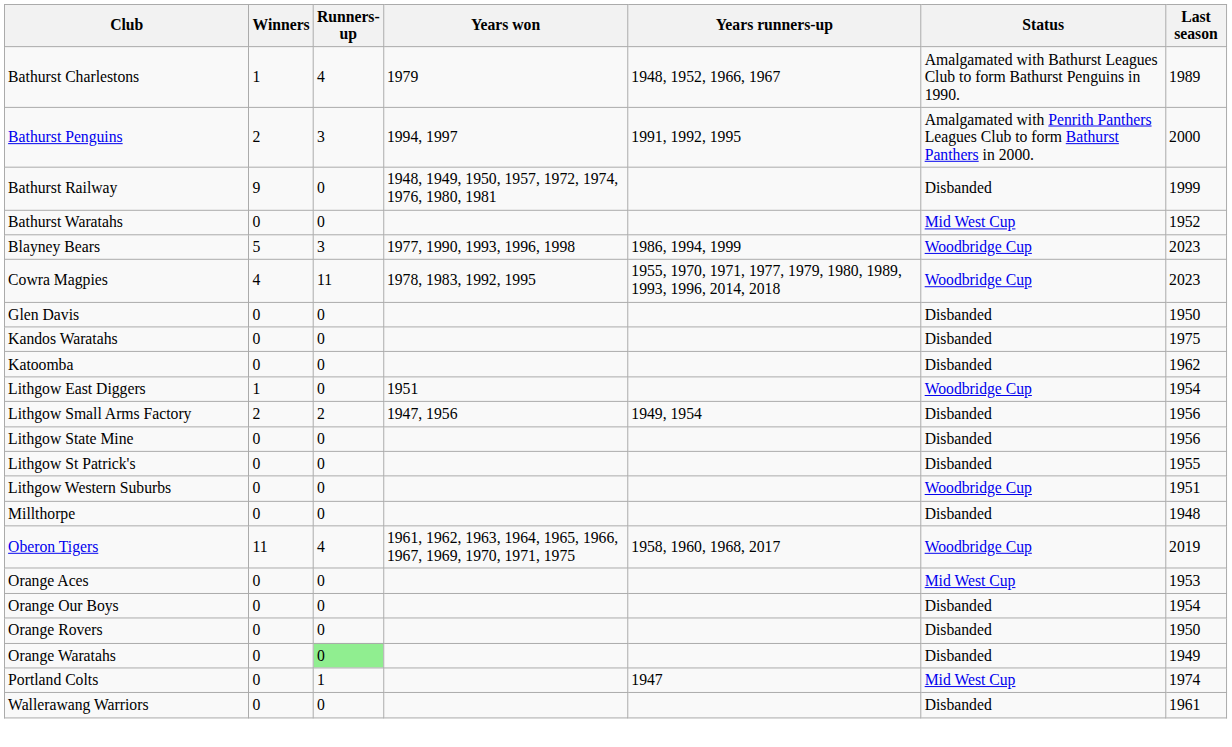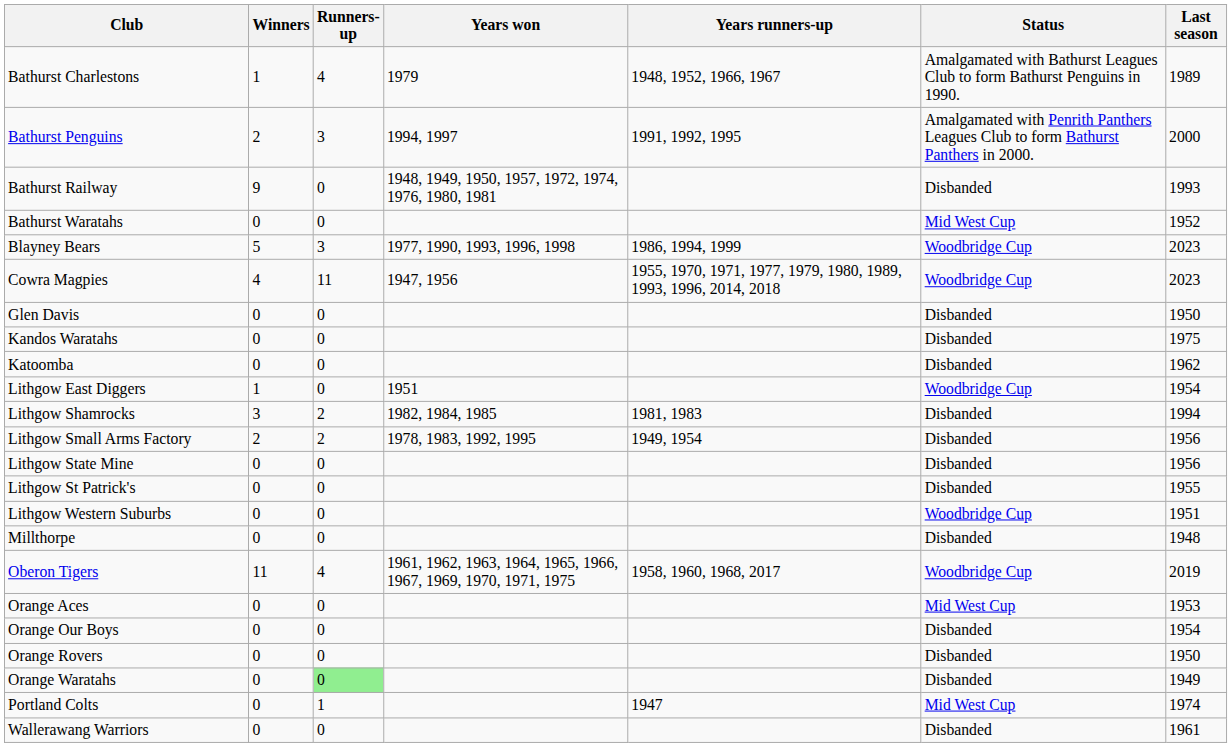Bathurst Railway | Last season: 1999 -> 1993
Cowra Magpies | Years won: 1978, 1983, 1992, 1995 -> 1947, 1956
+ row: Lithgow Shamrocks | 3 | 2 | 1982, 1984, 1985 | 1981, 1983 | Disbanded | 1994
Lithgow Small Arms Factory | Years won: 1947, 1956 -> 1978, 1983, 1992, 1995
